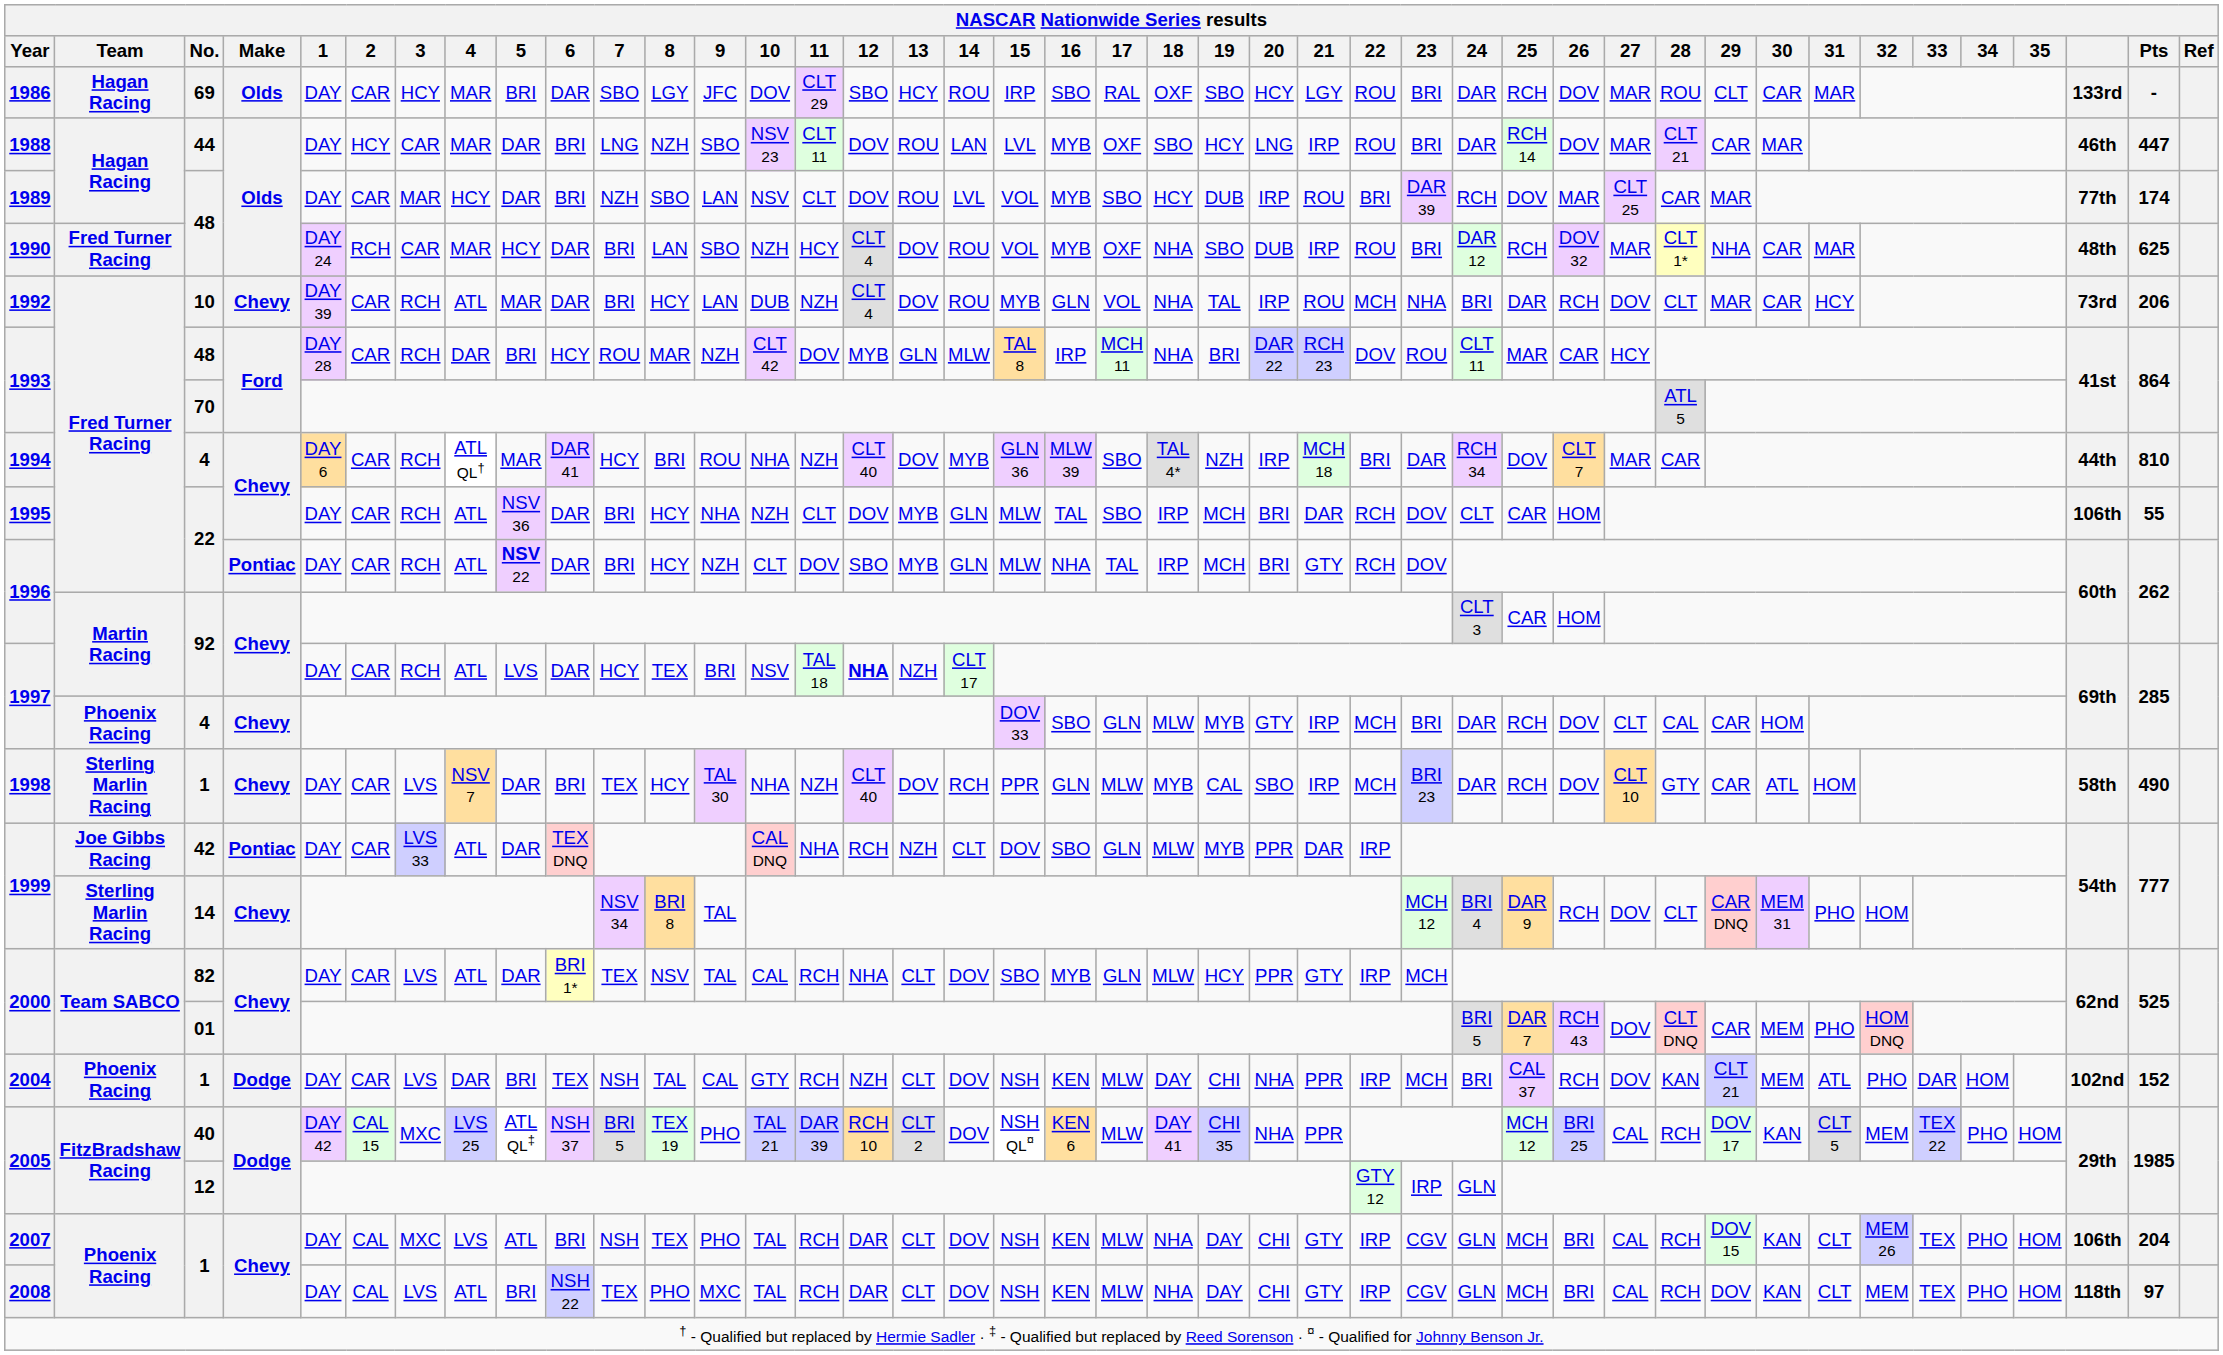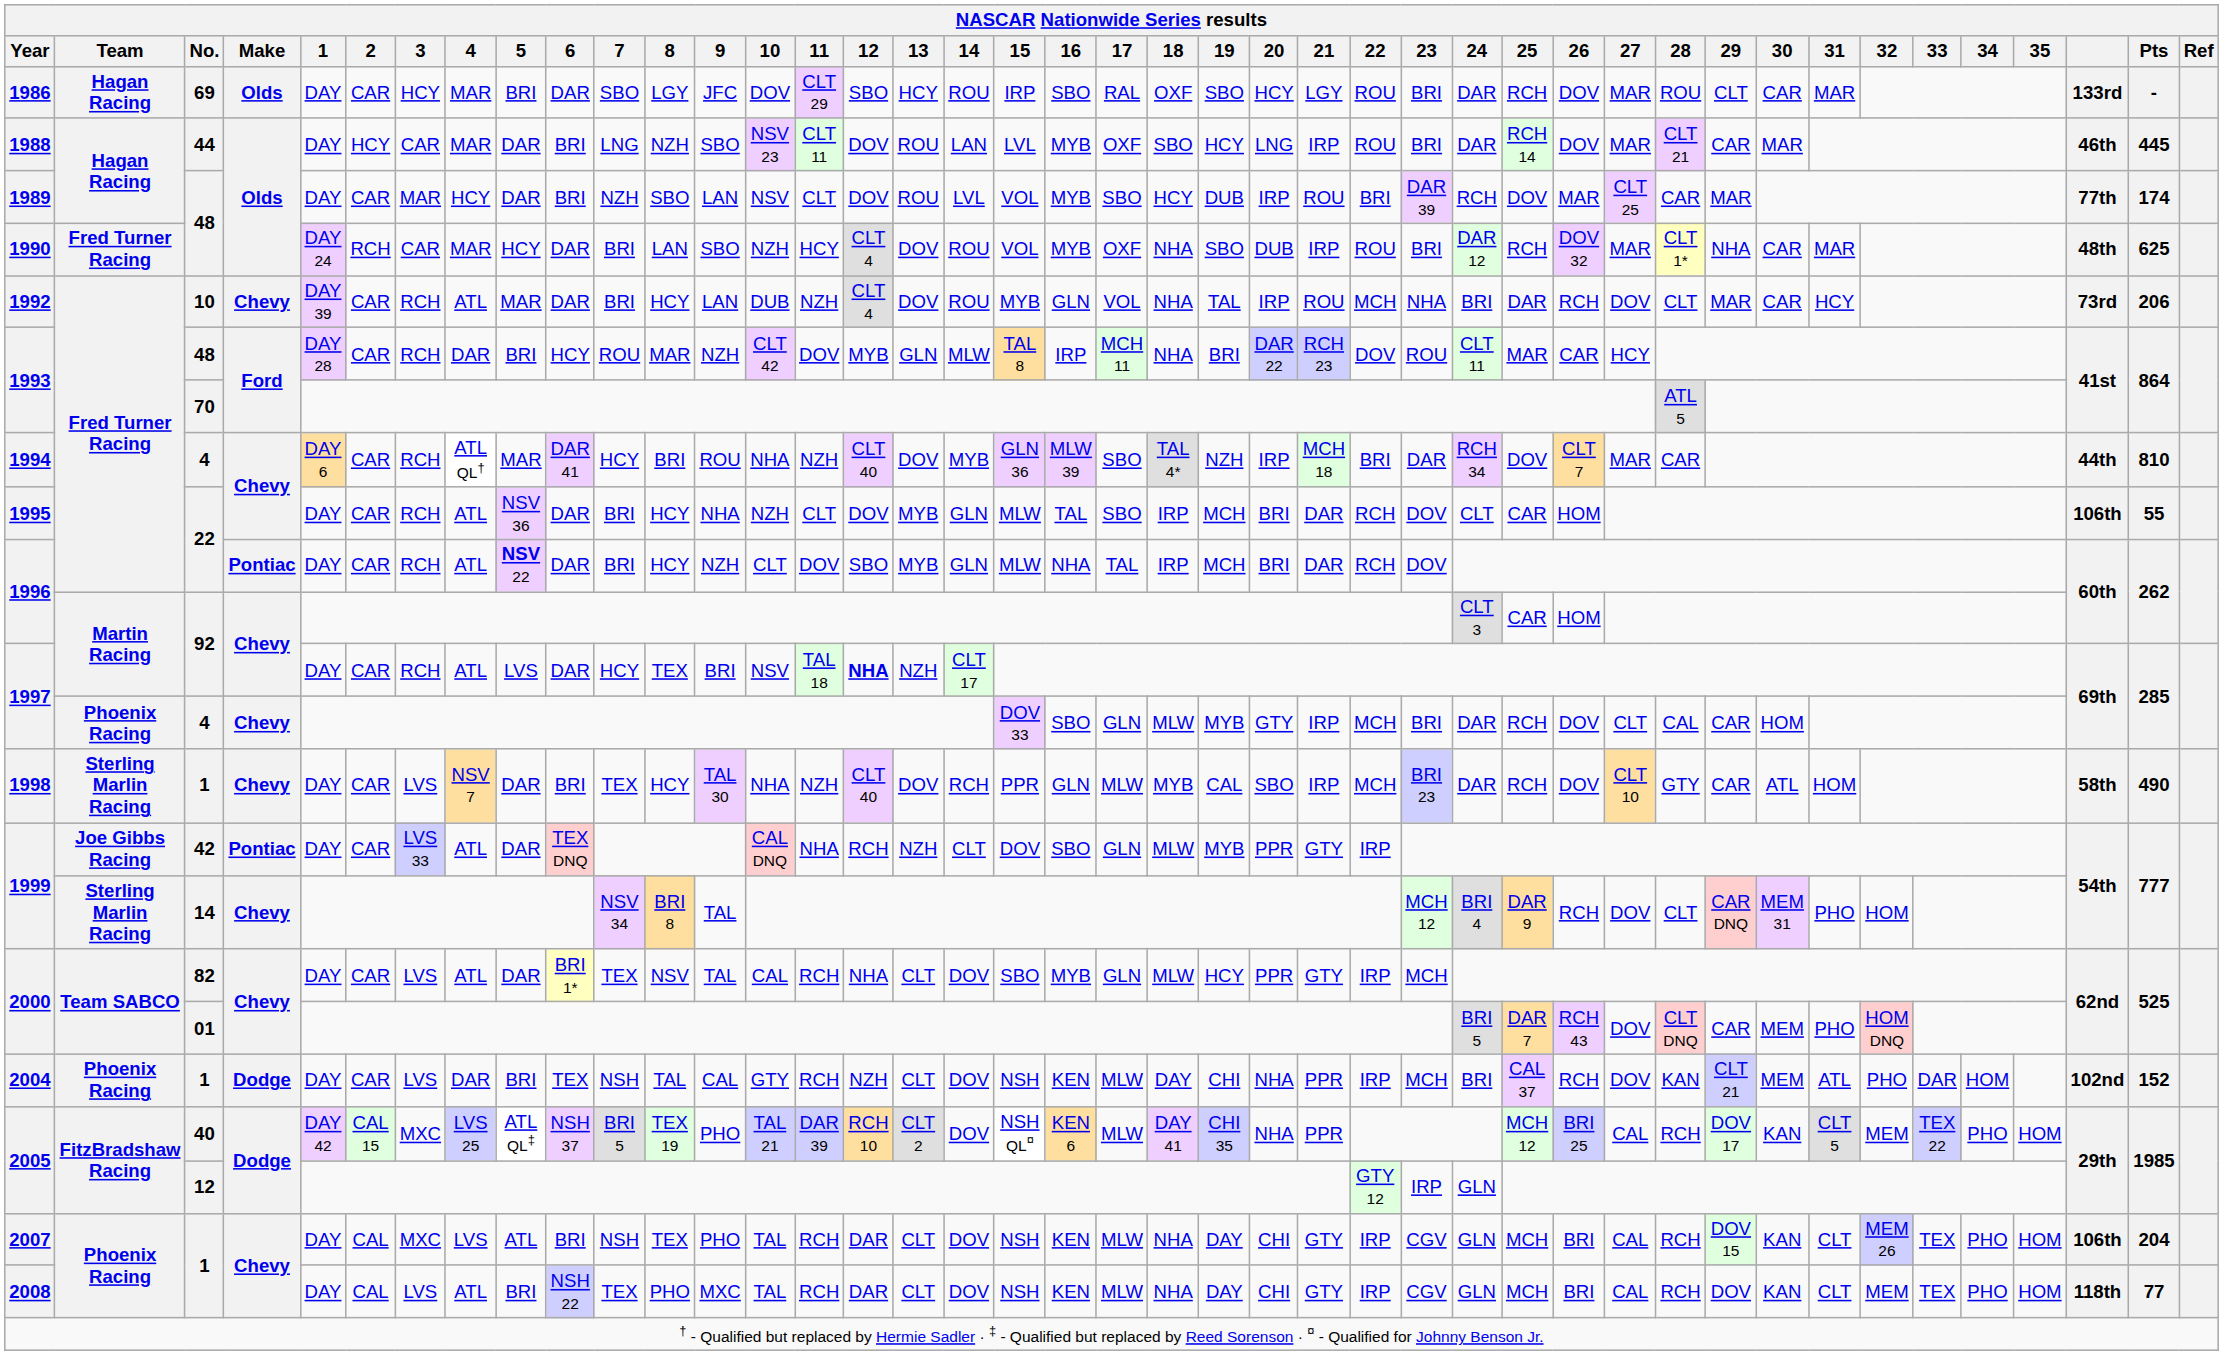1988 | Pts: 447 -> 445
1996 / 22 | 21: GTY -> DAR
1999 / 42 | 21: DAR -> GTY
2008 | Pts: 97 -> 77
